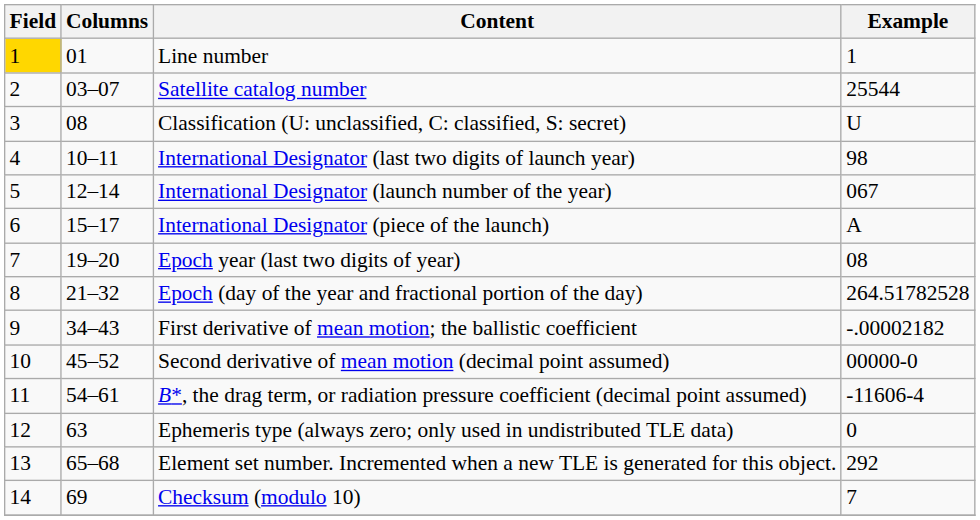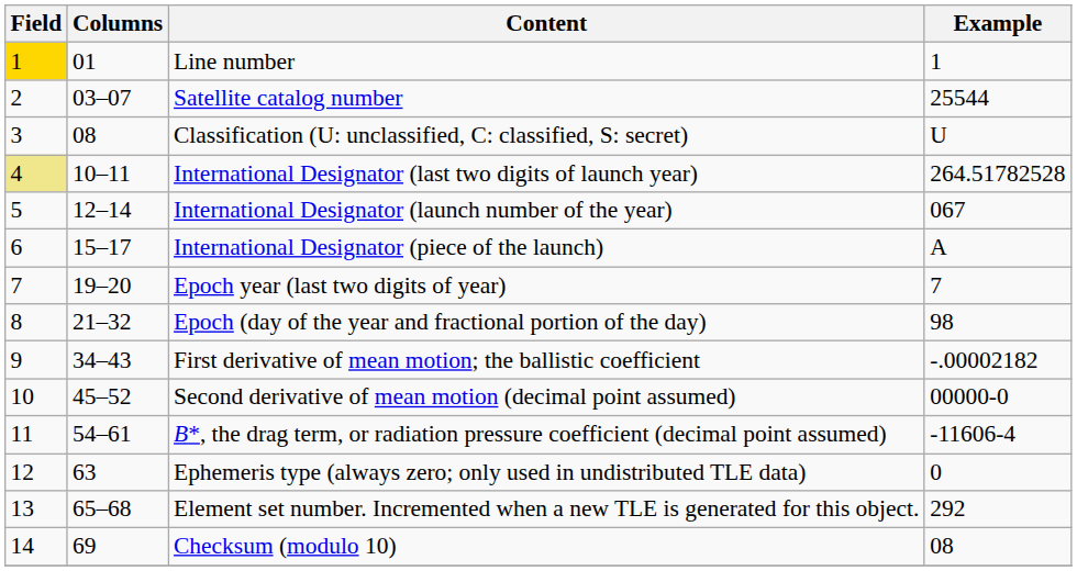International Designator (last two digits of launch year) | Field: no background -> khaki background
International Designator (last two digits of launch year) | Example: 98 -> 264.51782528
Epoch year (last two digits of year) | Example: 08 -> 7
Epoch (day of the year and fractional portion of the day) | Example: 264.51782528 -> 98
Checksum (modulo 10) | Example: 7 -> 08
